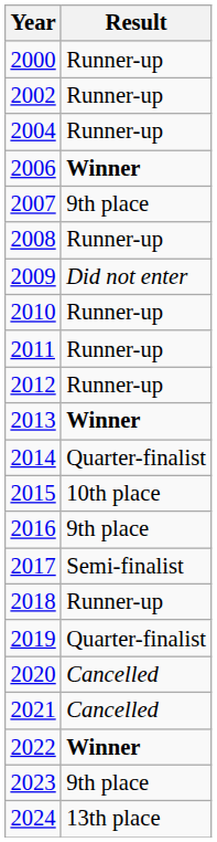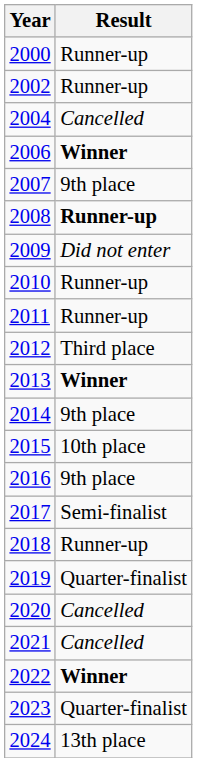2004 | Result: Runner-up -> Cancelled
2008 | Result: normal -> bold
2012 | Result: Runner-up -> Third place
2014 | Result: Quarter-finalist -> 9th place
2023 | Result: 9th place -> Quarter-finalist
